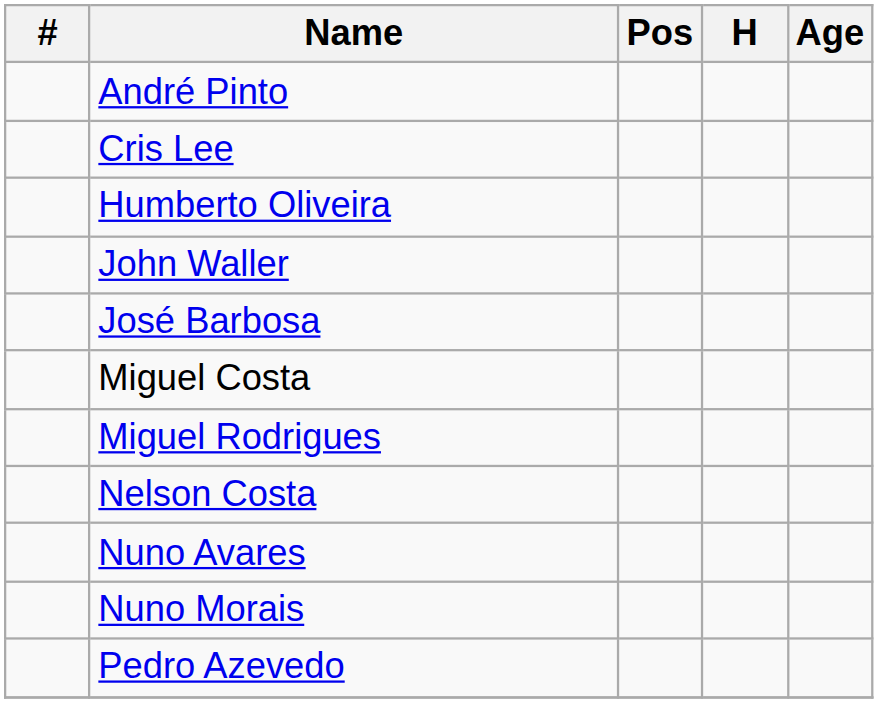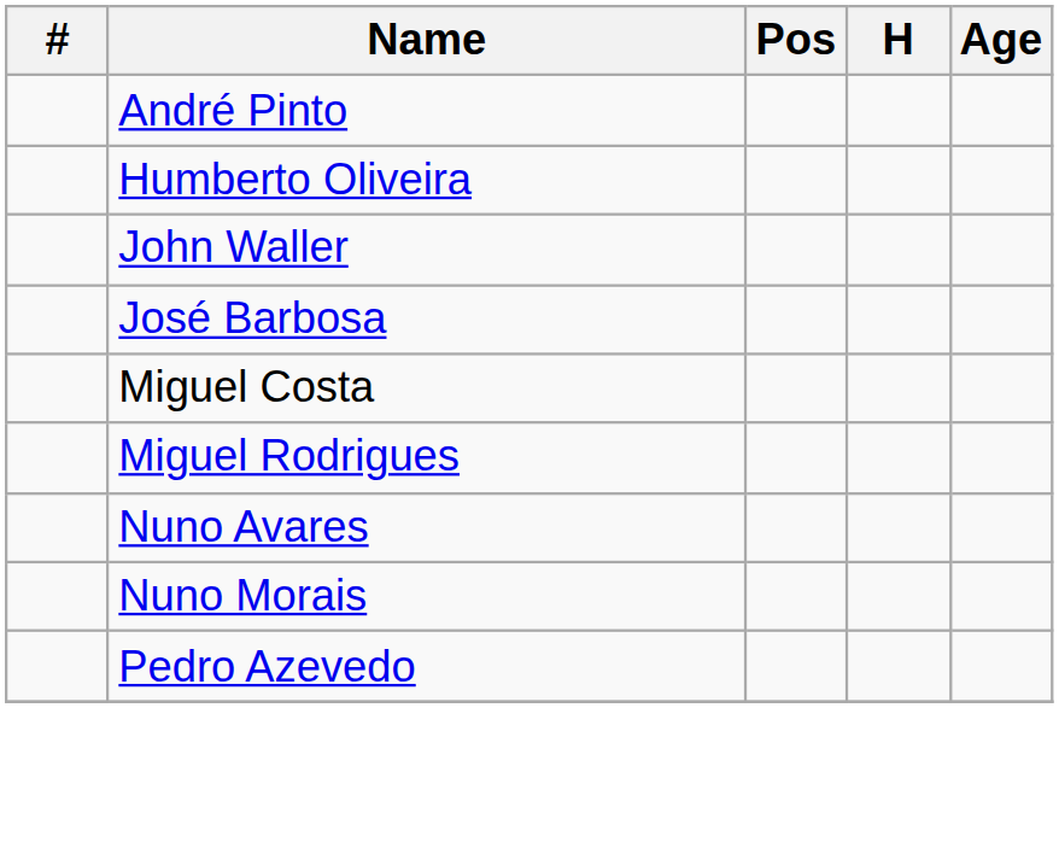- row: Cris Lee
- row: Nelson Costa
